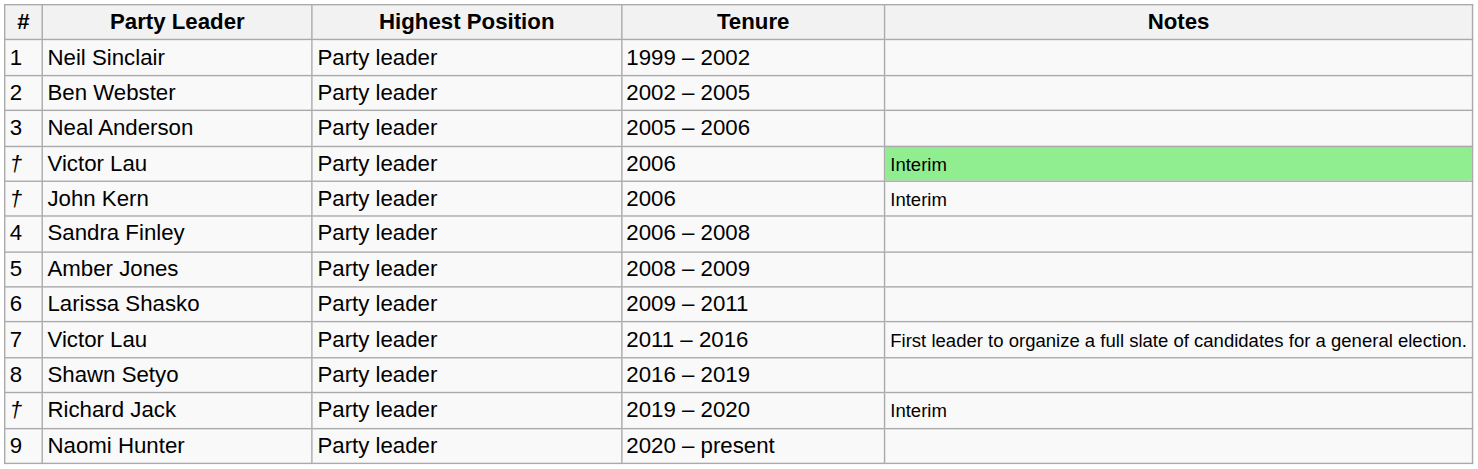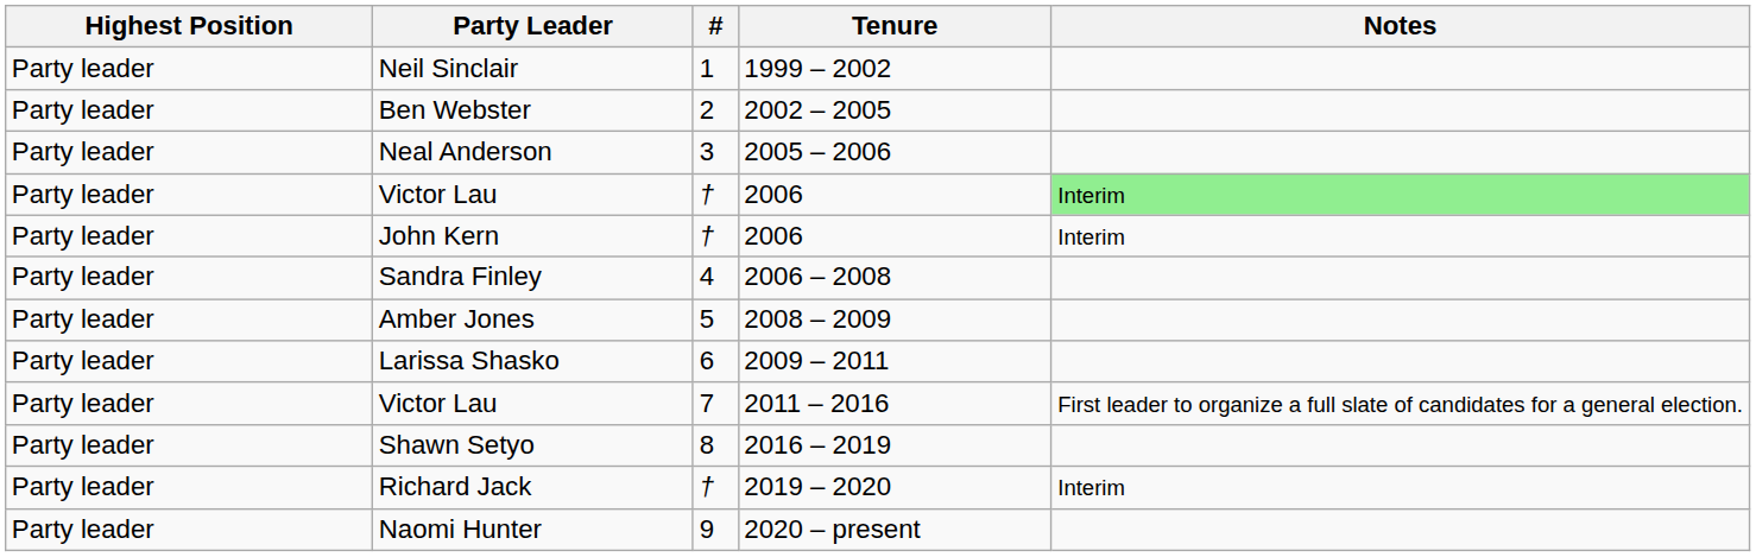columns swapped: # <-> Highest Position
